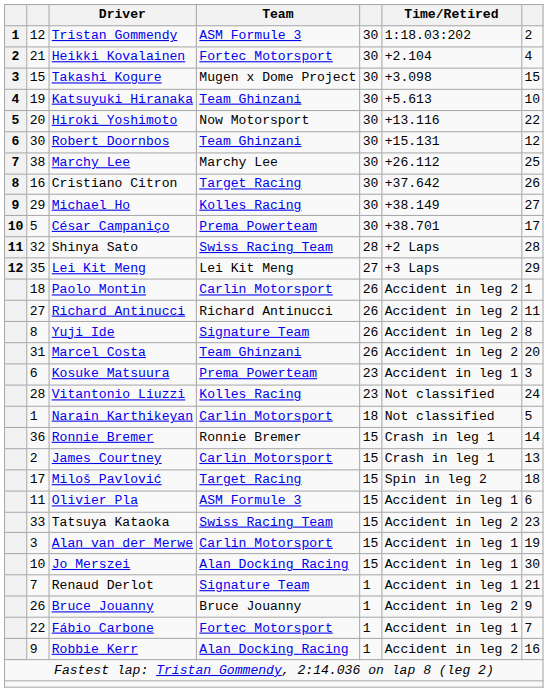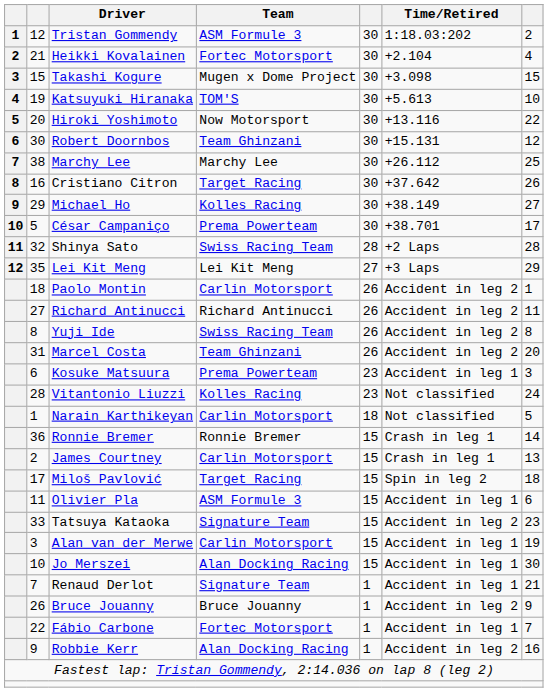Katsuyuki Hiranaka | Team: Team Ghinzani -> TOM'S
Yuji Ide | Team: Signature Team -> Swiss Racing Team
Tatsuya Kataoka | Team: Swiss Racing Team -> Signature Team
